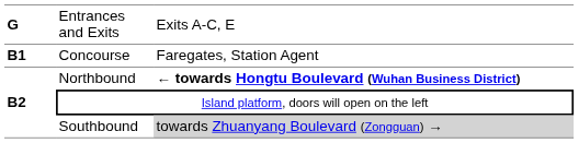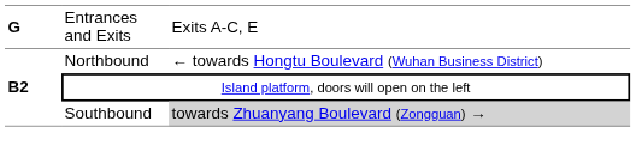- row: B1 | Concourse | Faregates, Station Agent
Northbound | column 3: bold -> normal
